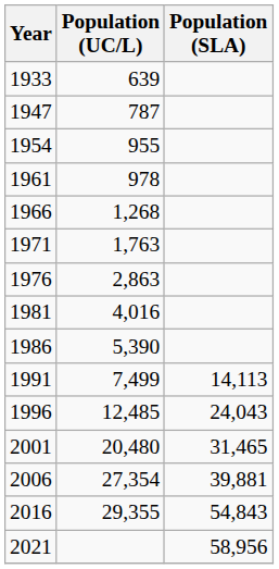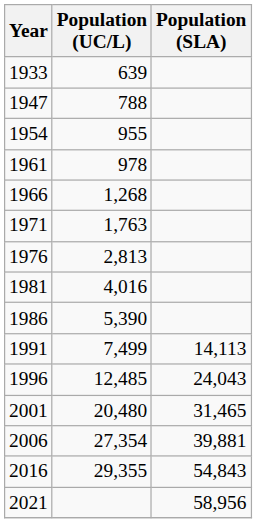1947 | Population (UC/L): 787 -> 788
1976 | Population (UC/L): 2,863 -> 2,813
